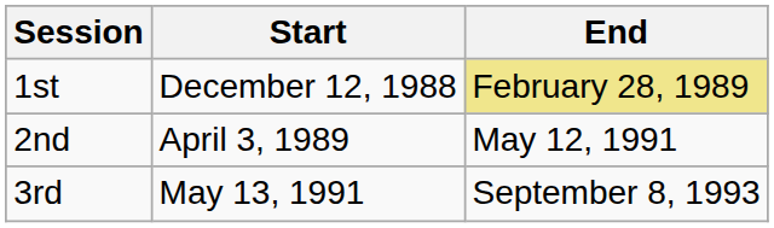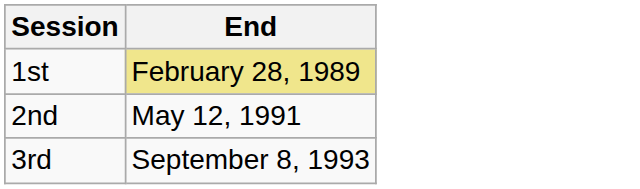- column: Start | December 12, 1988 | April 3, 1989 | May 13, 1991
